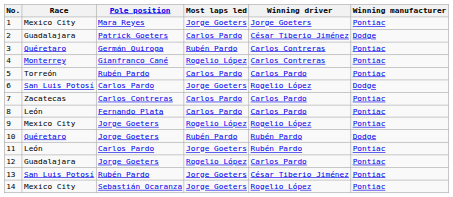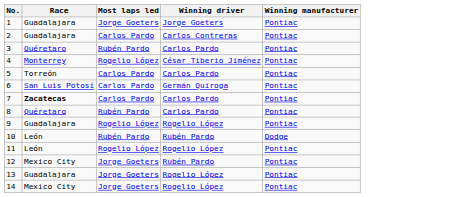- column: Pole position | Mara Reyes | Patrick Goeters | Germán Quiroga | Gianfranco Cané | Rubén Pardo | Carlos Pardo | Carlos Contreras | Fernando Plata | Jorge Goeters | Jorge Goeters | Carlos Pardo | Jorge Goeters | Rubén Pardo | Sebastián Ocaranza
1 | Race: Mexico City -> Guadalajara
2 | Winning driver: César Tiberio Jiménez -> Carlos Contreras
2 | Winning manufacturer: Dodge -> Pontiac
3 | Winning driver: Carlos Contreras -> Carlos Pardo
4 | Winning driver: Carlos Contreras -> César Tiberio Jiménez
6 | Most laps led: Jorge Goeters -> Carlos Pardo
6 | Winning driver: Rogelio López -> Germán Quiroga
6 | Winning manufacturer: Dodge -> Pontiac
7 | Race: normal -> bold
8 | Race: León -> Quéretaro
8 | Most laps led: Carlos Pardo -> Rubén Pardo
9 | Race: Mexico City -> Guadalajara
10 | Race: Quéretaro -> León
11 | Most laps led: Jorge Goeters -> Rogelio López
11 | Winning driver: Rubén Pardo -> Rogelio López
12 | Race: Guadalajara -> Mexico City
12 | Most laps led: Rogelio López -> Jorge Goeters
12 | Winning driver: Carlos Pardo -> Rubén Pardo
13 | Race: San Luis Potosí -> Guadalajara
13 | Winning driver: César Tiberio Jiménez -> Rogelio López
